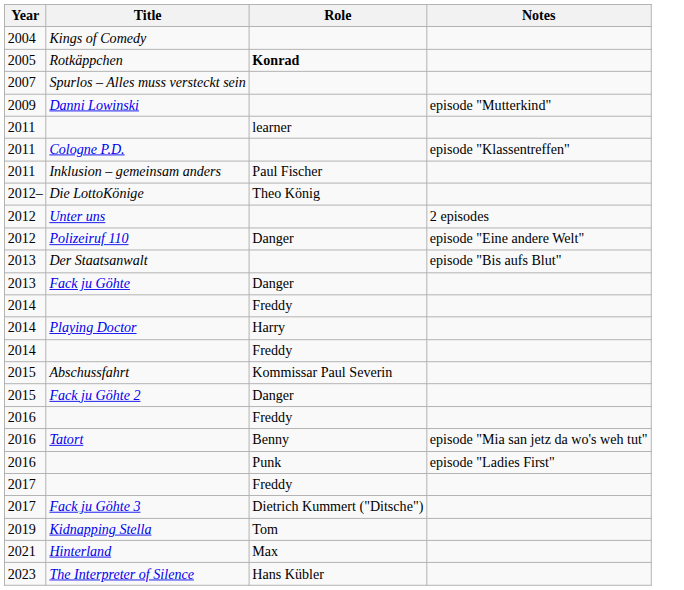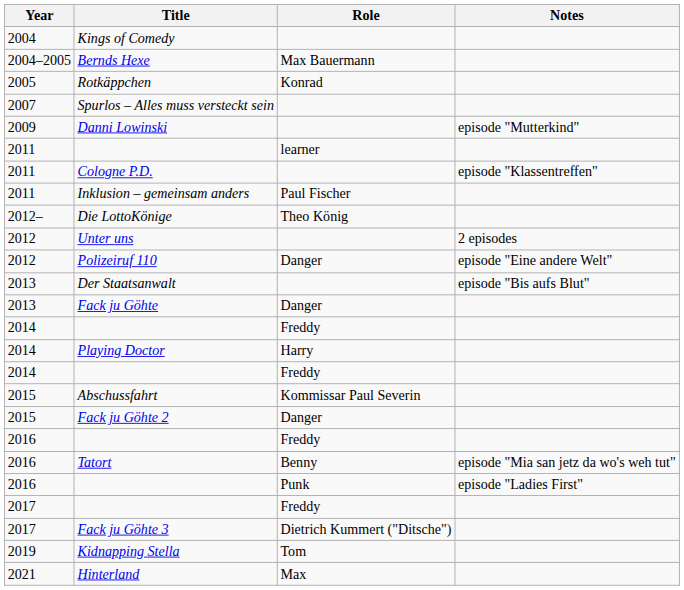+ row: 2004–2005 | Bernds Hexe | Max Bauermann
Rotkäppchen | Role: bold -> normal
- row: 2023 | The Interpreter of Silence | Hans Kübler
